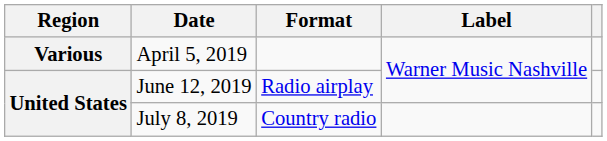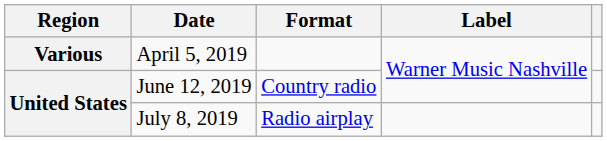June 12, 2019 | Format: Radio airplay -> Country radio
July 8, 2019 | Format: Country radio -> Radio airplay
